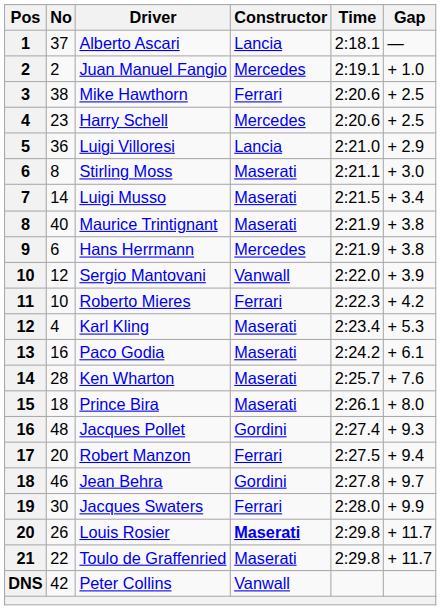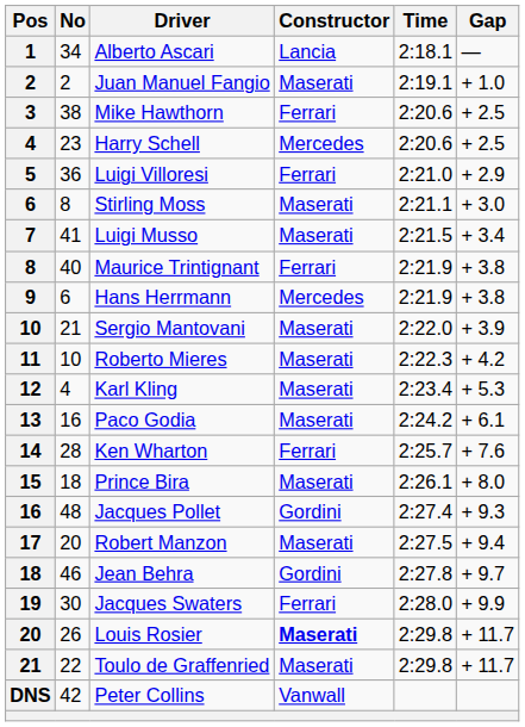Alberto Ascari | No: 37 -> 34
Juan Manuel Fangio | Constructor: Mercedes -> Maserati
Luigi Villoresi | Constructor: Lancia -> Ferrari
Luigi Musso | No: 14 -> 41
Maurice Trintignant | Constructor: Maserati -> Ferrari
Sergio Mantovani | No: 12 -> 21
Sergio Mantovani | Constructor: Vanwall -> Maserati
Roberto Mieres | Constructor: Ferrari -> Maserati
Ken Wharton | Constructor: Maserati -> Ferrari
Robert Manzon | Constructor: Ferrari -> Maserati
